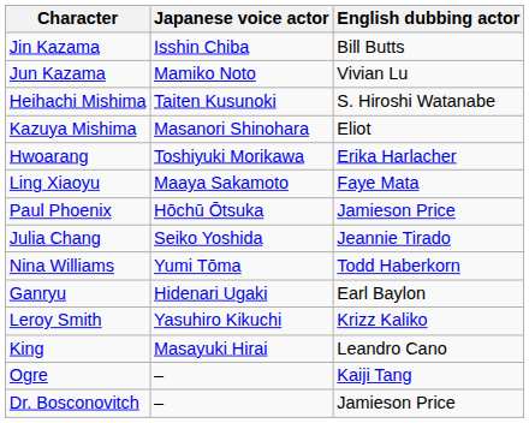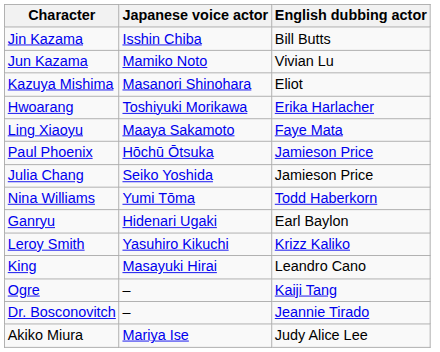- row: Heihachi Mishima | Taiten Kusunoki | S. Hiroshi Watanabe
Julia Chang | English dubbing actor: Jeannie Tirado -> Jamieson Price
Dr. Bosconovitch | English dubbing actor: Jamieson Price -> Jeannie Tirado
+ row: Akiko Miura | Mariya Ise | Judy Alice Lee
